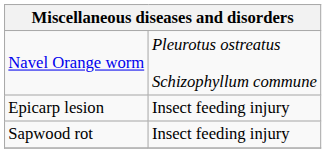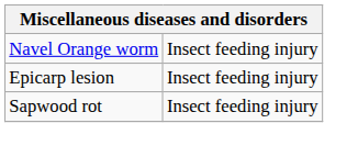Navel Orange worm | column 2: Pleurotus ostreatus Schizophyllum commune -> Insect feeding injury
